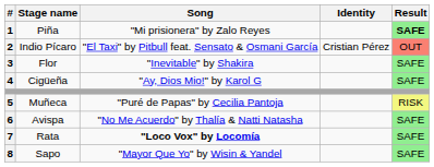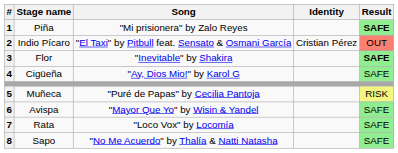Flor | Result: normal -> bold
Avispa | Song: "No Me Acuerdo" by Thalía & Natti Natasha -> "Mayor Que Yo" by Wisin & Yandel
Rata | Song: bold -> normal
Sapo | Song: "Mayor Que Yo" by Wisin & Yandel -> "No Me Acuerdo" by Thalía & Natti Natasha
